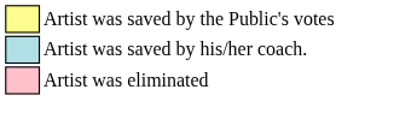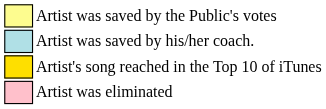+ row: Artist's song reached in the Top 10 of iTunes
